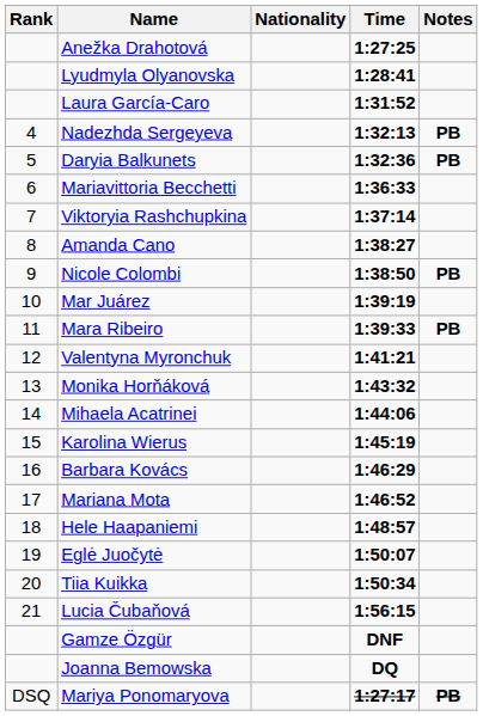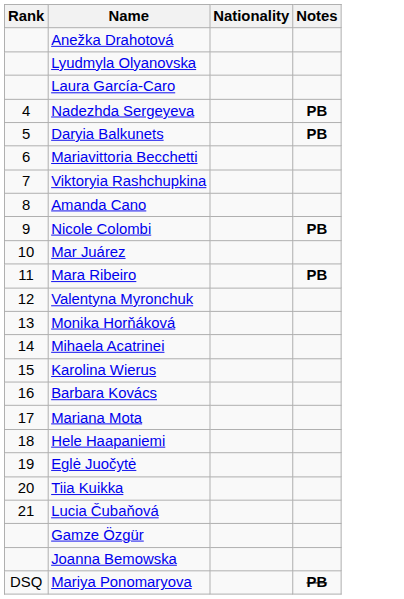- column: Time | 1:27:25 | 1:28:41 | 1:31:52 | 1:32:13 | 1:32:36 | 1:36:33 | 1:37:14 | 1:38:27 | 1:38:50 | 1:39:19 | 1:39:33 | 1:41:21 | 1:43:32 | 1:44:06 | 1:45:19 | 1:46:29 | 1:46:52 | 1:48:57 | 1:50:07 | 1:50:34 | 1:56:15 | DNF | DQ | 1:27:17
